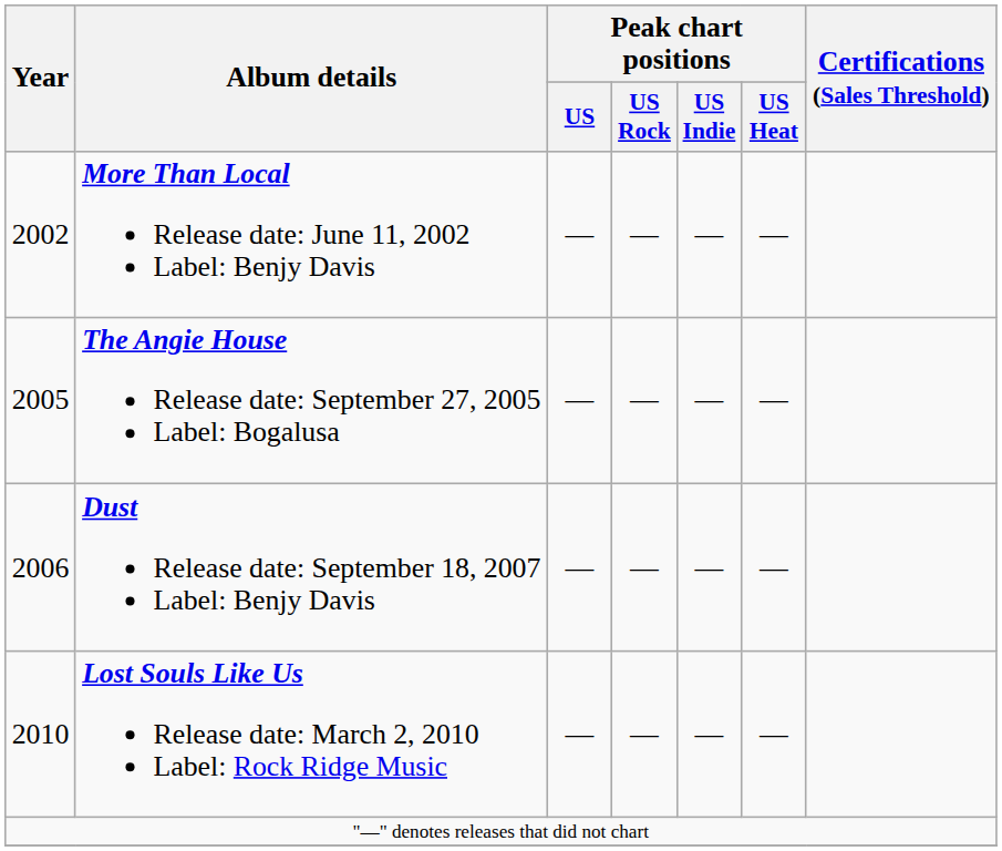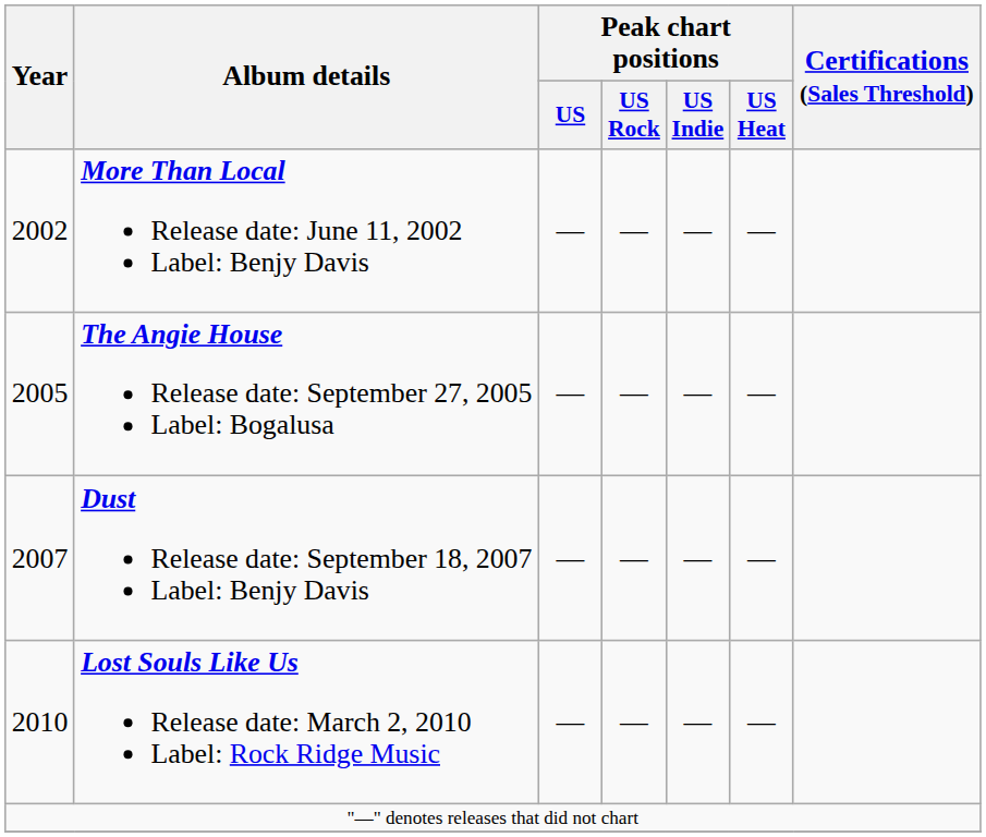Dust Release date: September 18, 2007 Label: Benjy Davis | Year: 2006 -> 2007
